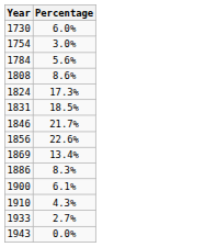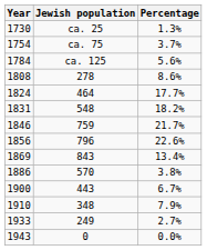+ column: Jewish population | ca. 25 | ca. 75 | ca. 125 | 278 | 464 | 548 | 759 | 796 | 843 | 570 | 443 | 348 | 249 | 0
1730 | Percentage: 6.0% -> 1.3%
1754 | Percentage: 3.0% -> 3.7%
1824 | Percentage: 17.3% -> 17.7%
1831 | Percentage: 18.5% -> 18.2%
1886 | Percentage: 8.3% -> 3.8%
1900 | Percentage: 6.1% -> 6.7%
1910 | Percentage: 4.3% -> 7.9%
